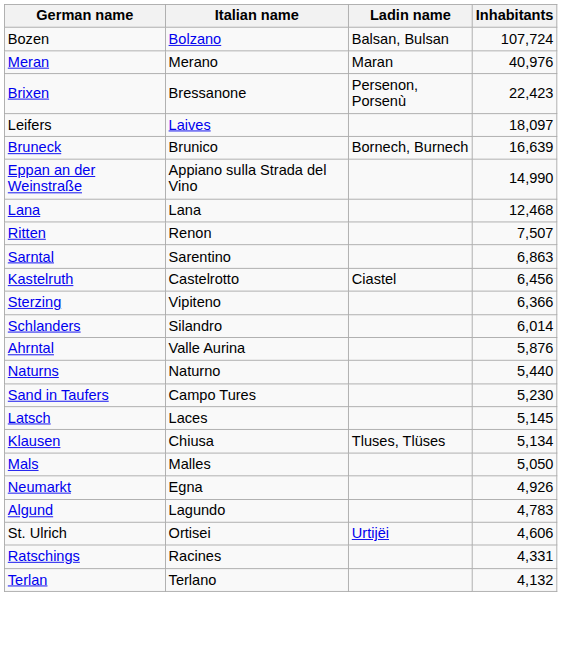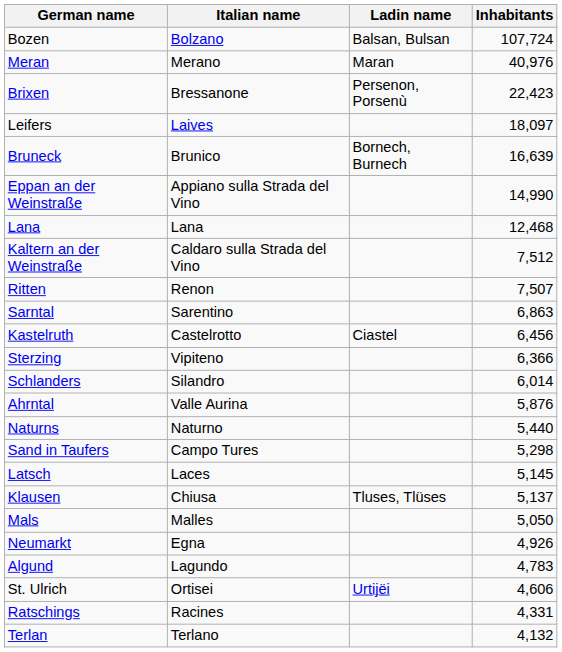+ row: Kaltern an der Weinstraße | Caldaro sulla Strada del Vino | 7,512
Sand in Taufers | Inhabitants: 5,230 -> 5,298
Klausen | Inhabitants: 5,134 -> 5,137
